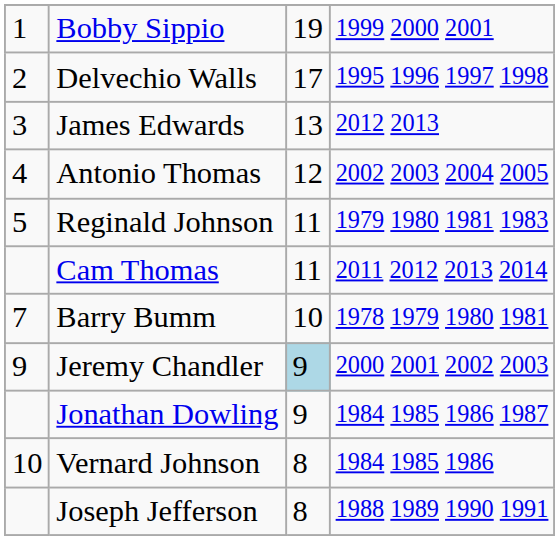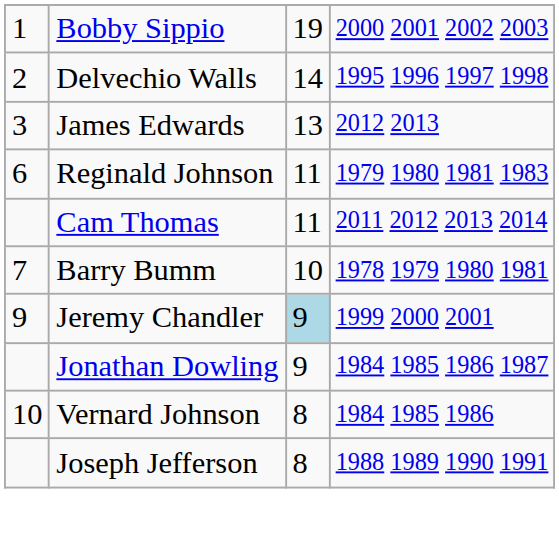Bobby Sippio | column 4: 1999 2000 2001 -> 2000 2001 2002 2003
Delvechio Walls | column 3: 17 -> 14
- row: 4 | Antonio Thomas | 12 | 2002 2003 2004 2005
Reginald Johnson | column 1: 5 -> 6
Jeremy Chandler | column 4: 2000 2001 2002 2003 -> 1999 2000 2001
